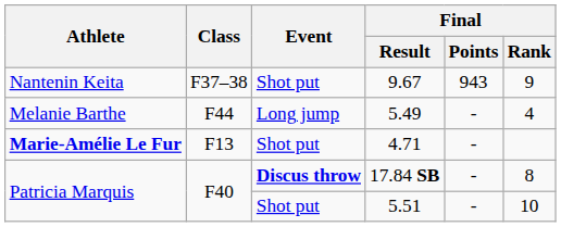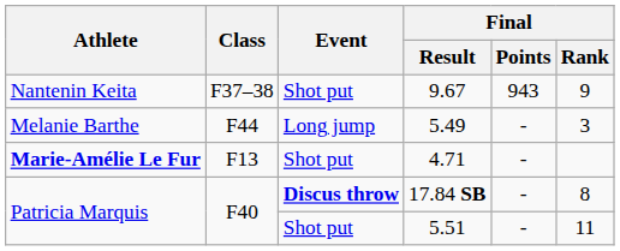5.49 | Final / Rank: 4 -> 3
5.51 | Final / Rank: 10 -> 11
